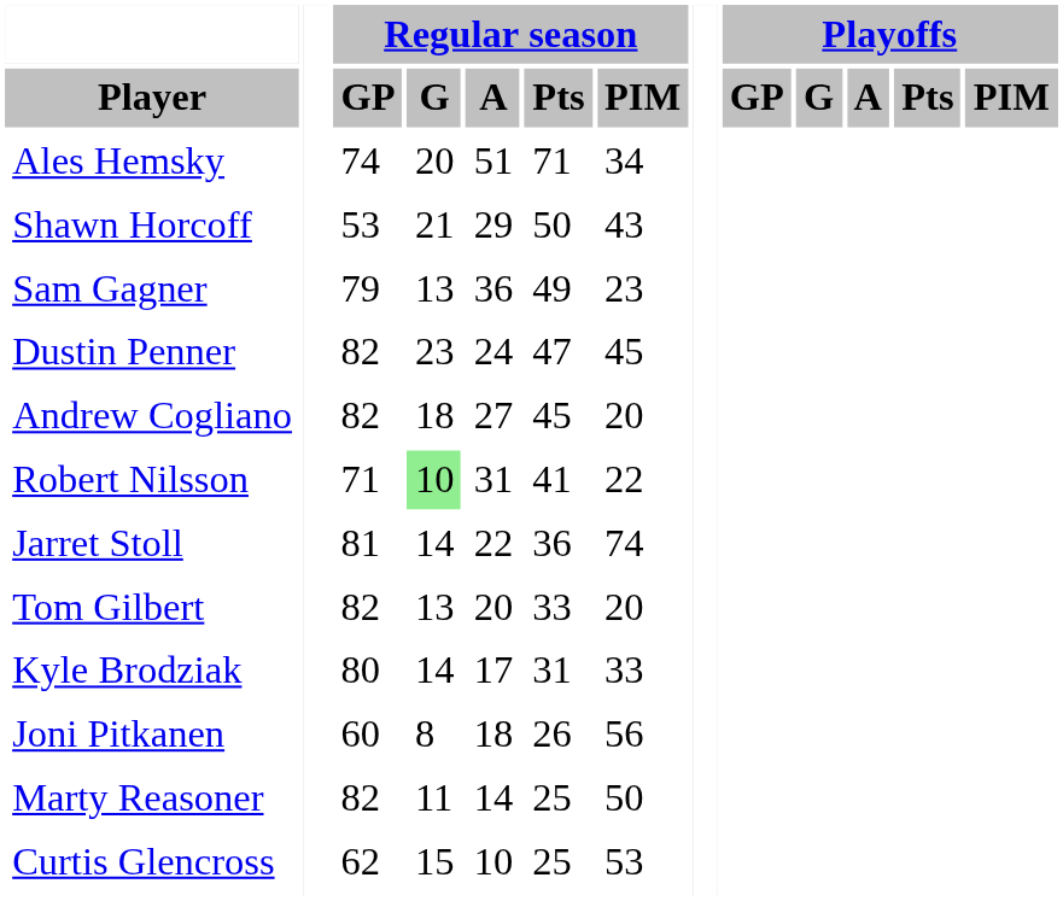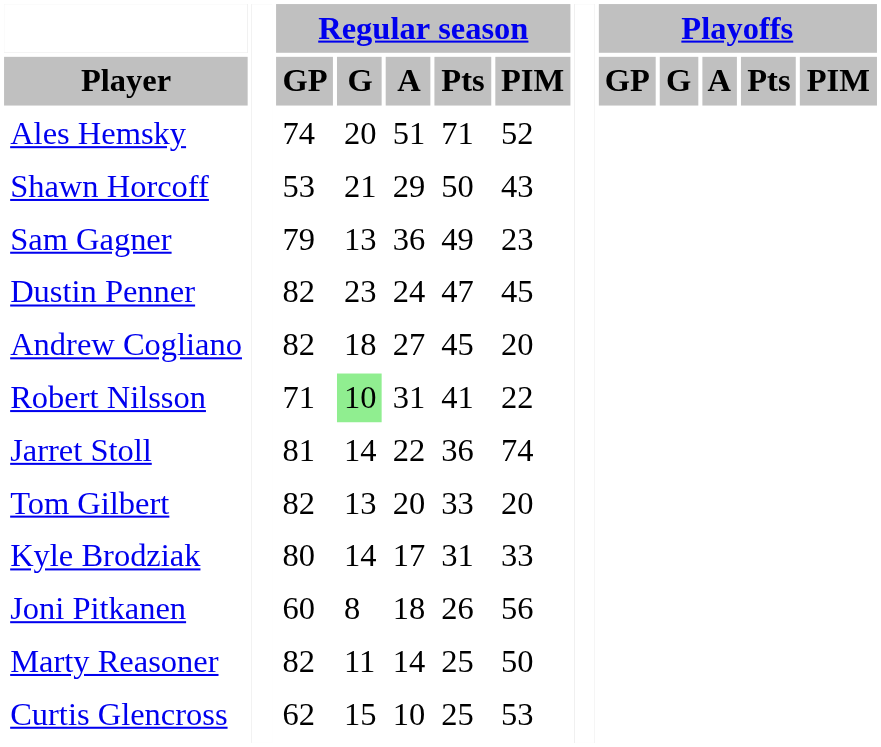Ales Hemsky | Regular season / PIM: 34 -> 52
